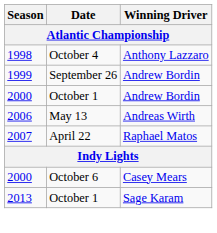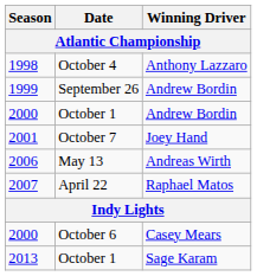+ row: 2001 | October 7 | Joey Hand
